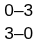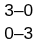rows swapped: 0–3 <-> 3–0
